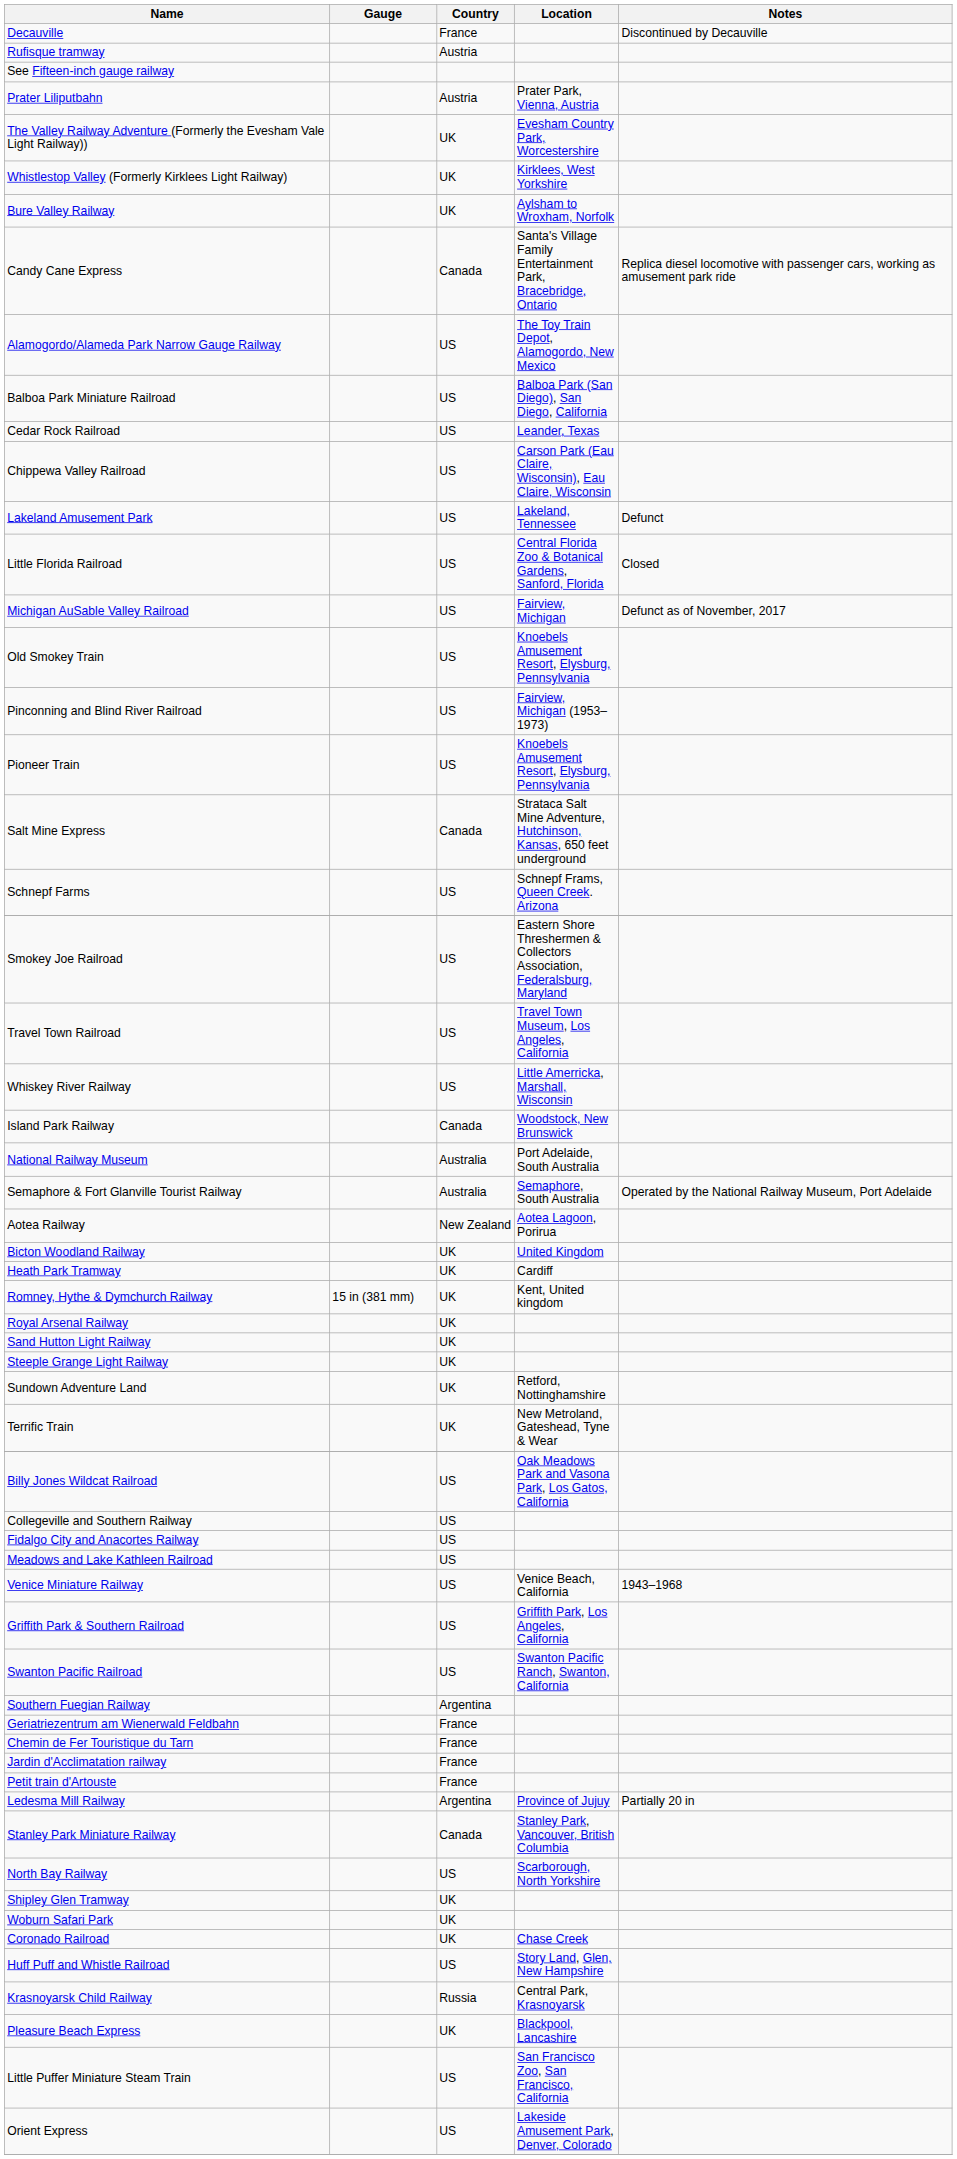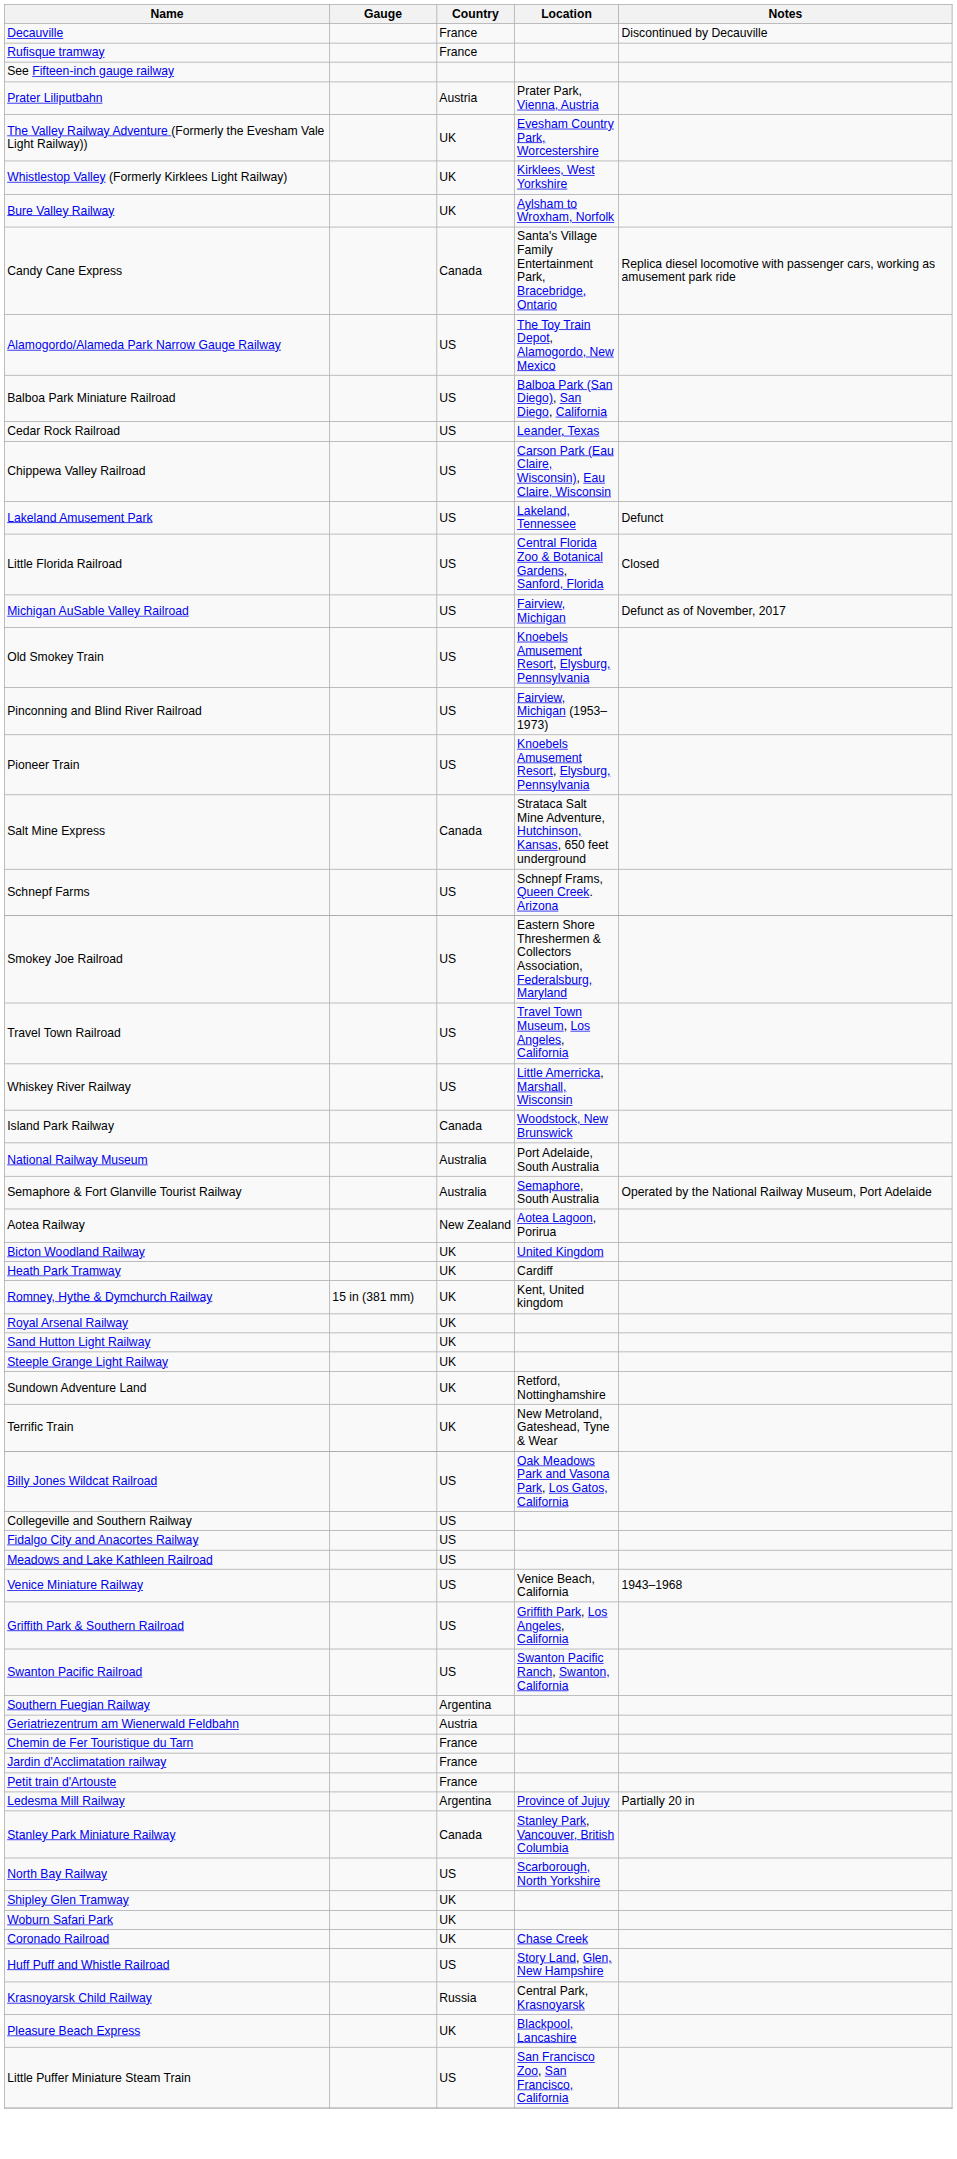Rufisque tramway | Country: Austria -> France
Geriatriezentrum am Wienerwald Feldbahn | Country: France -> Austria
- row: Orient Express | US | Lakeside Amusement Park, Denver, Colorado
